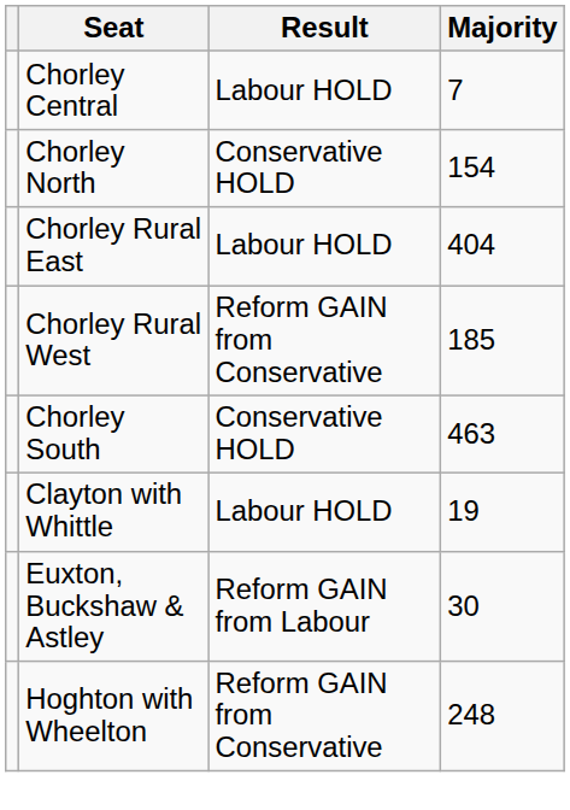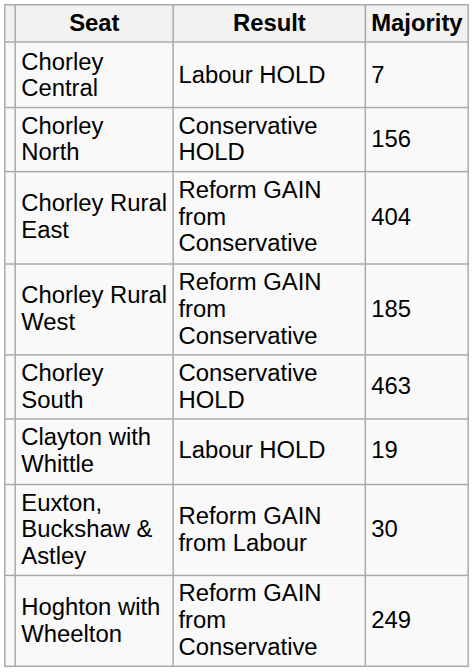Chorley North | Majority: 154 -> 156
Chorley Rural East | Result: Labour HOLD -> Reform GAIN from Conservative
Hoghton with Wheelton | Majority: 248 -> 249
